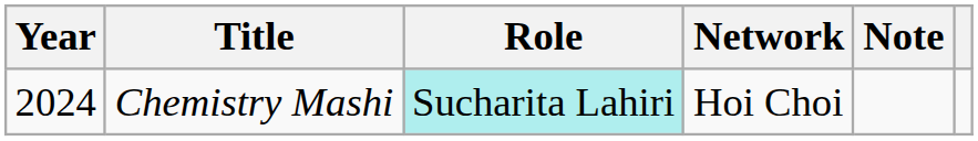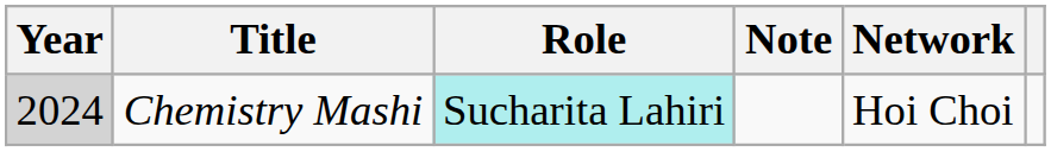columns swapped: Network <-> Note
Chemistry Mashi | Year: no background -> lightgrey background
